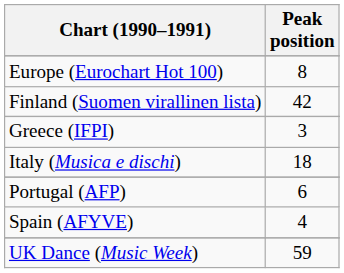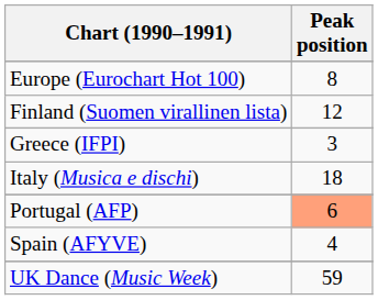Finland (Suomen virallinen lista) | Peak position: 42 -> 12
Portugal (AFP) | Peak position: no background -> lightsalmon background
